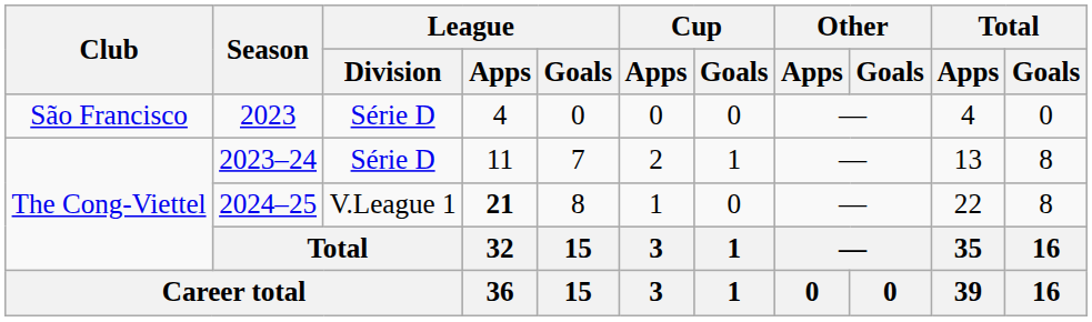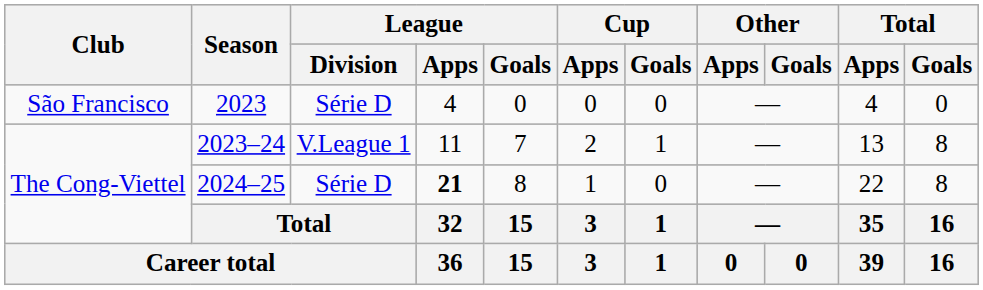2023–24 | League / Division: Série D -> V.League 1
2024–25 | League / Division: V.League 1 -> Série D
